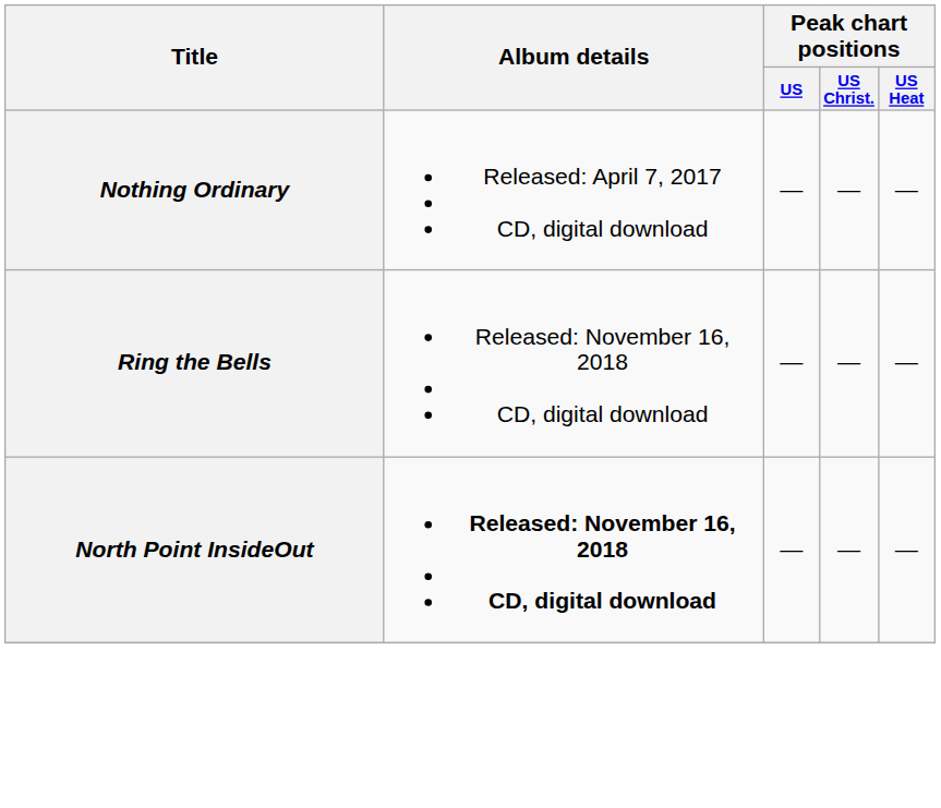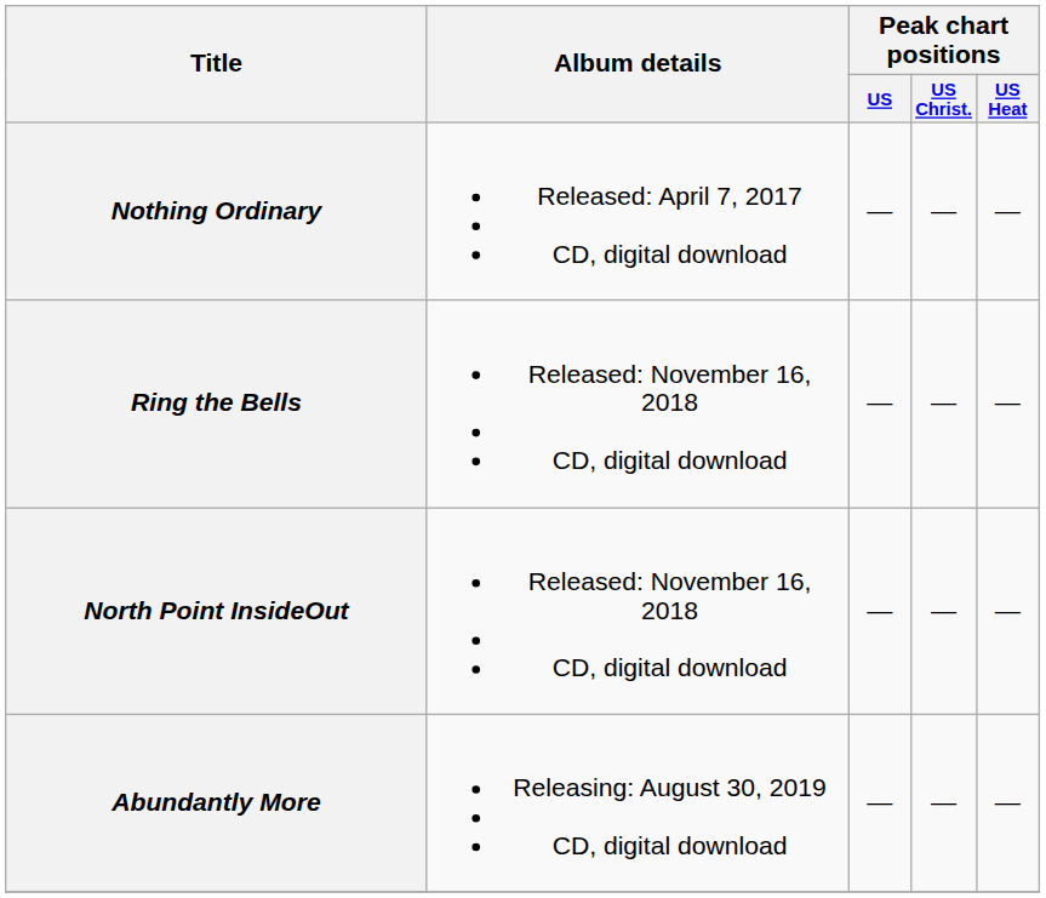North Point InsideOut | Album details: bold -> normal
+ row: Abundantly More | Releasing: August 30, 2019 CD, digital download | — | — | —
